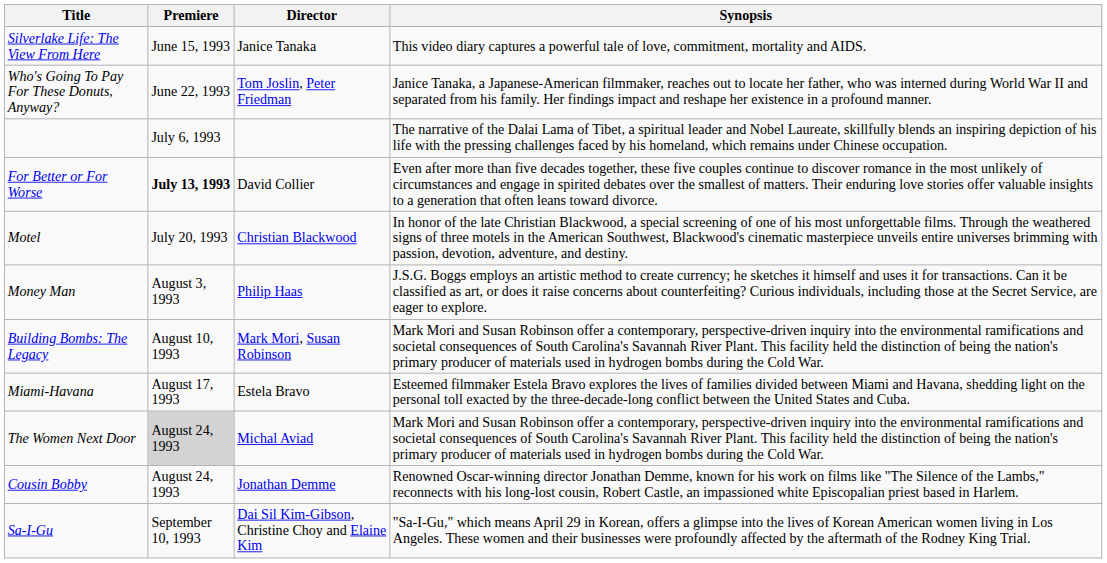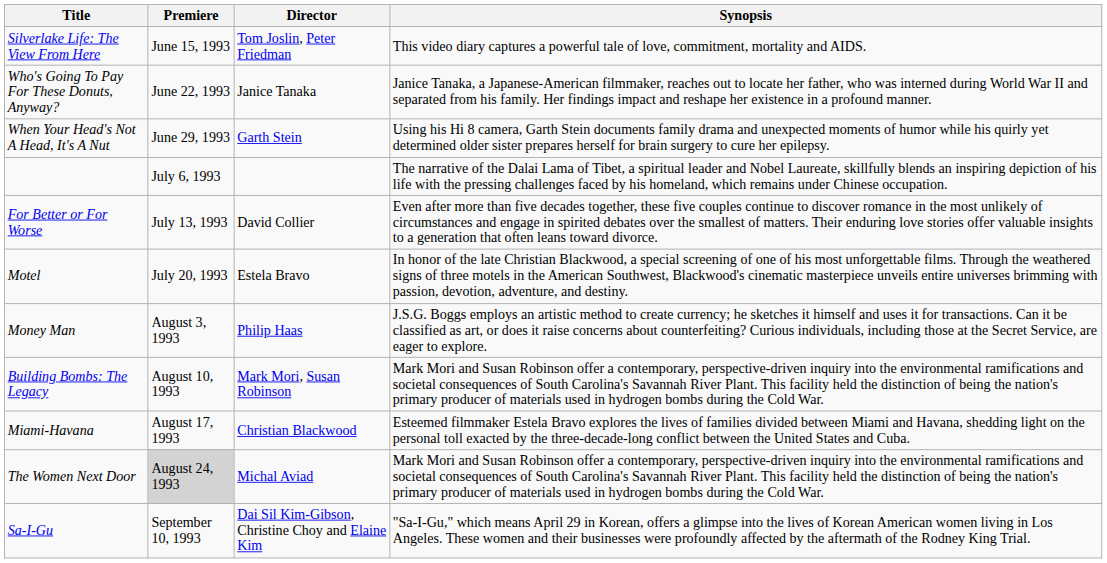Silverlake Life: The View From Here | Director: Janice Tanaka -> Tom Joslin, Peter Friedman
Who's Going To Pay For These Donuts, Anyway? | Director: Tom Joslin, Peter Friedman -> Janice Tanaka
+ row: When Your Head's Not A Head, It's A Nut | June 29, 1993 | Garth Stein | Using his Hi 8 camera, Garth Stein documents family drama and unexpected moments of humor while his quirly yet determined older sister prepares herself for brain surgery to cure her epilepsy.
For Better or For Worse | Premiere: bold -> normal
Motel | Director: Christian Blackwood -> Estela Bravo
Miami-Havana | Director: Estela Bravo -> Christian Blackwood
- row: Cousin Bobby | August 24, 1993 | Jonathan Demme | Renowned Oscar-winning director Jonathan Demme, known for his work on films like "The Silence of the Lambs," reconnects with his long-lost cousin, Robert Castle, an impassioned white Episcopalian priest based in Harlem.
